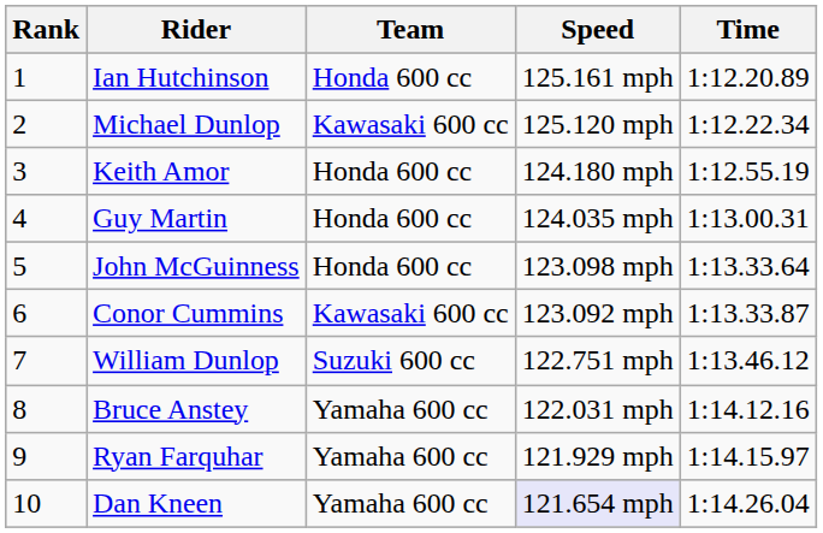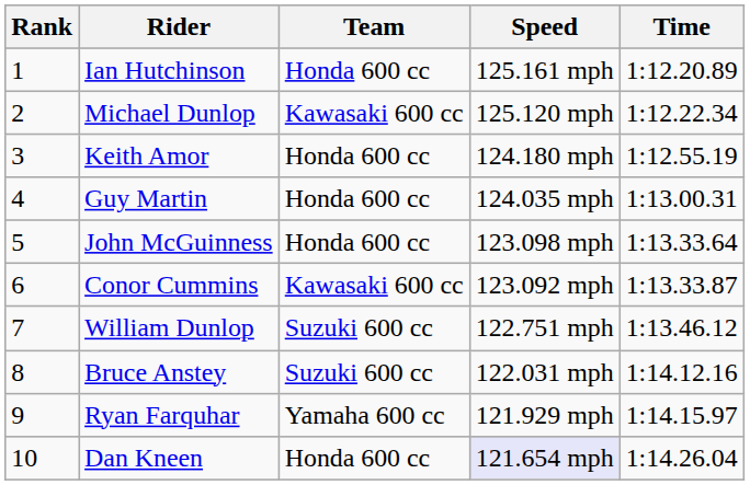Bruce Anstey | Team: Yamaha 600 cc -> Suzuki 600 cc
Dan Kneen | Team: Yamaha 600 cc -> Honda 600 cc
